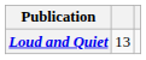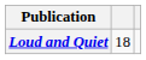Loud and Quiet | column 2: 13 -> 18
